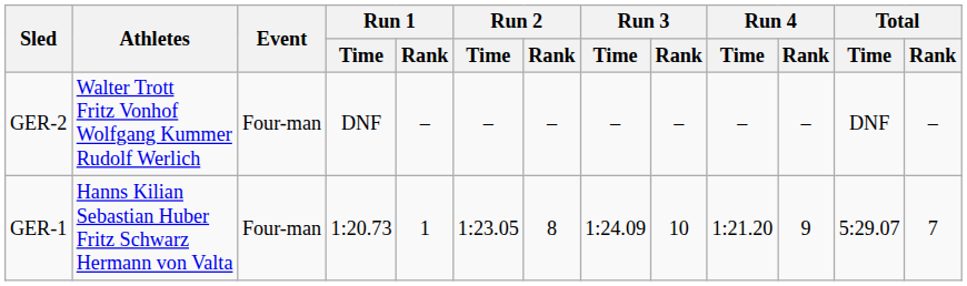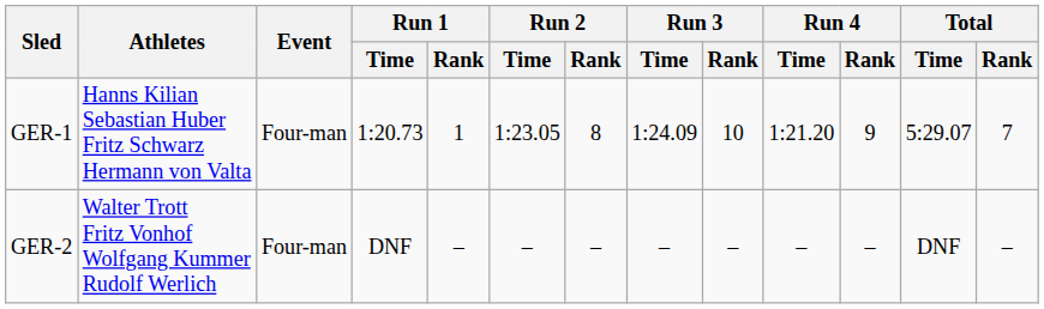rows swapped: GER-1 <-> GER-2
